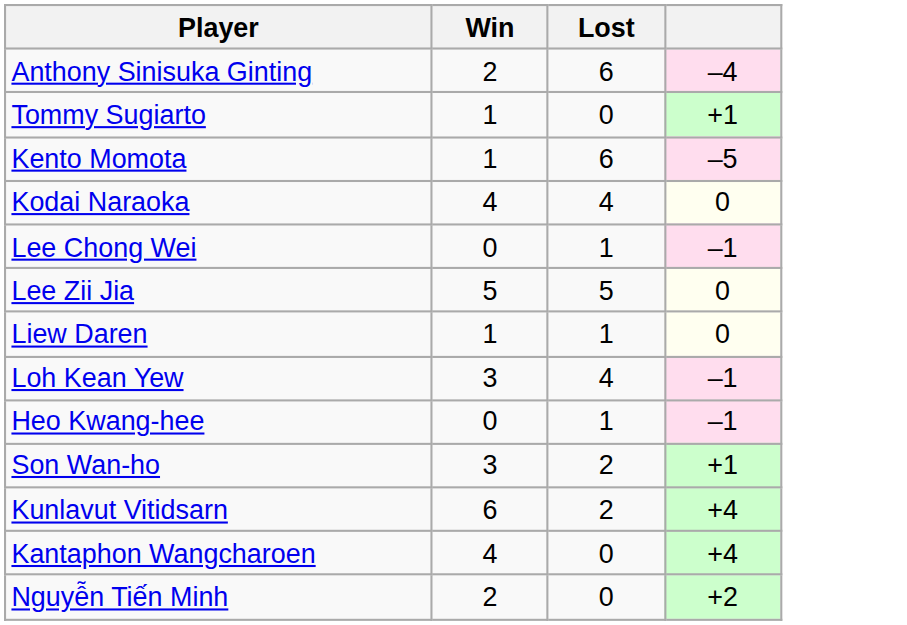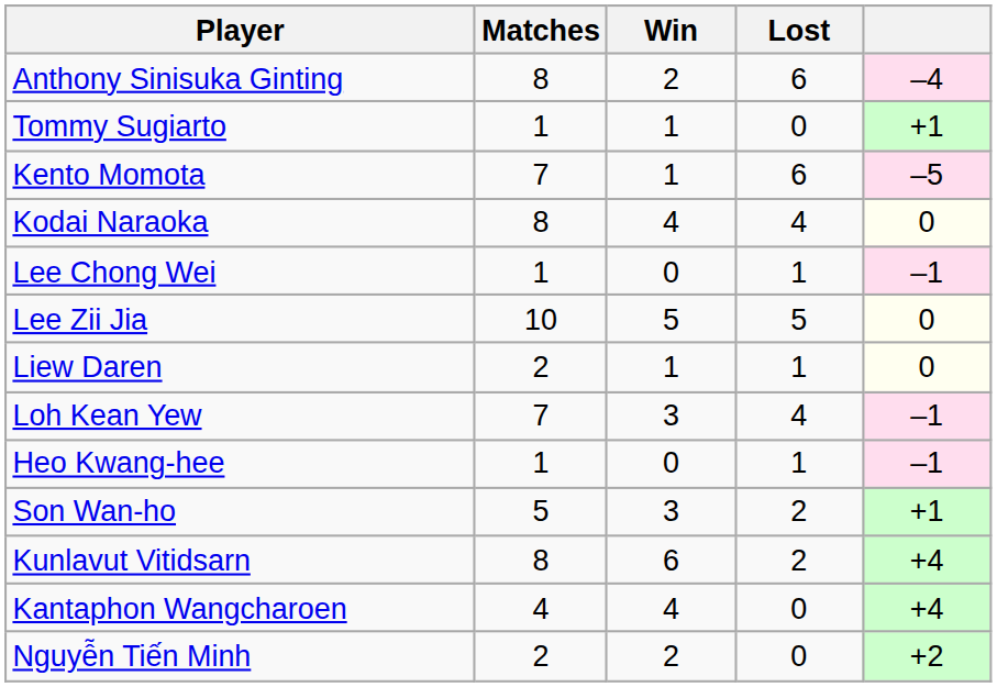+ column: Matches | 8 | 1 | 7 | 8 | 1 | 10 | 2 | 7 | 1 | 5 | 8 | 4 | 2
